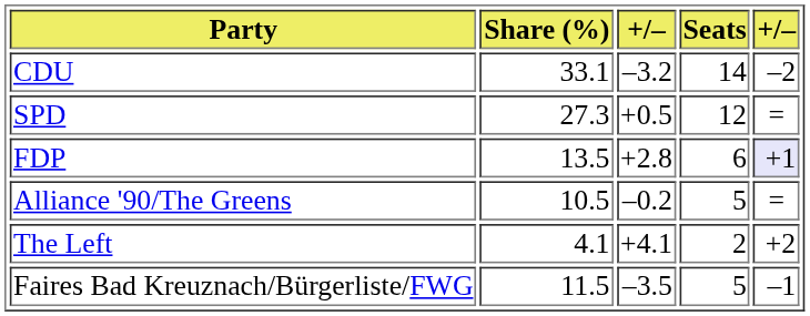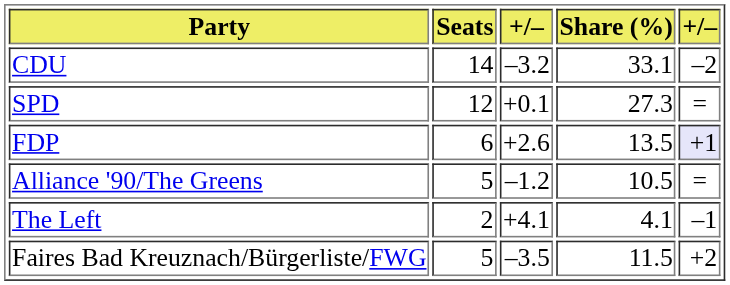columns swapped: Share (%) <-> Seats
SPD | column 3: +0.5 -> +0.1
FDP | column 3: +2.8 -> +2.6
Alliance '90/The Greens | column 3: –0.2 -> –1.2
The Left | column 5: +2 -> –1
Faires Bad Kreuznach/Bürgerliste/FWG | column 5: –1 -> +2
